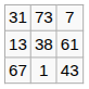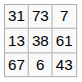67 | column 2: 1 -> 6
